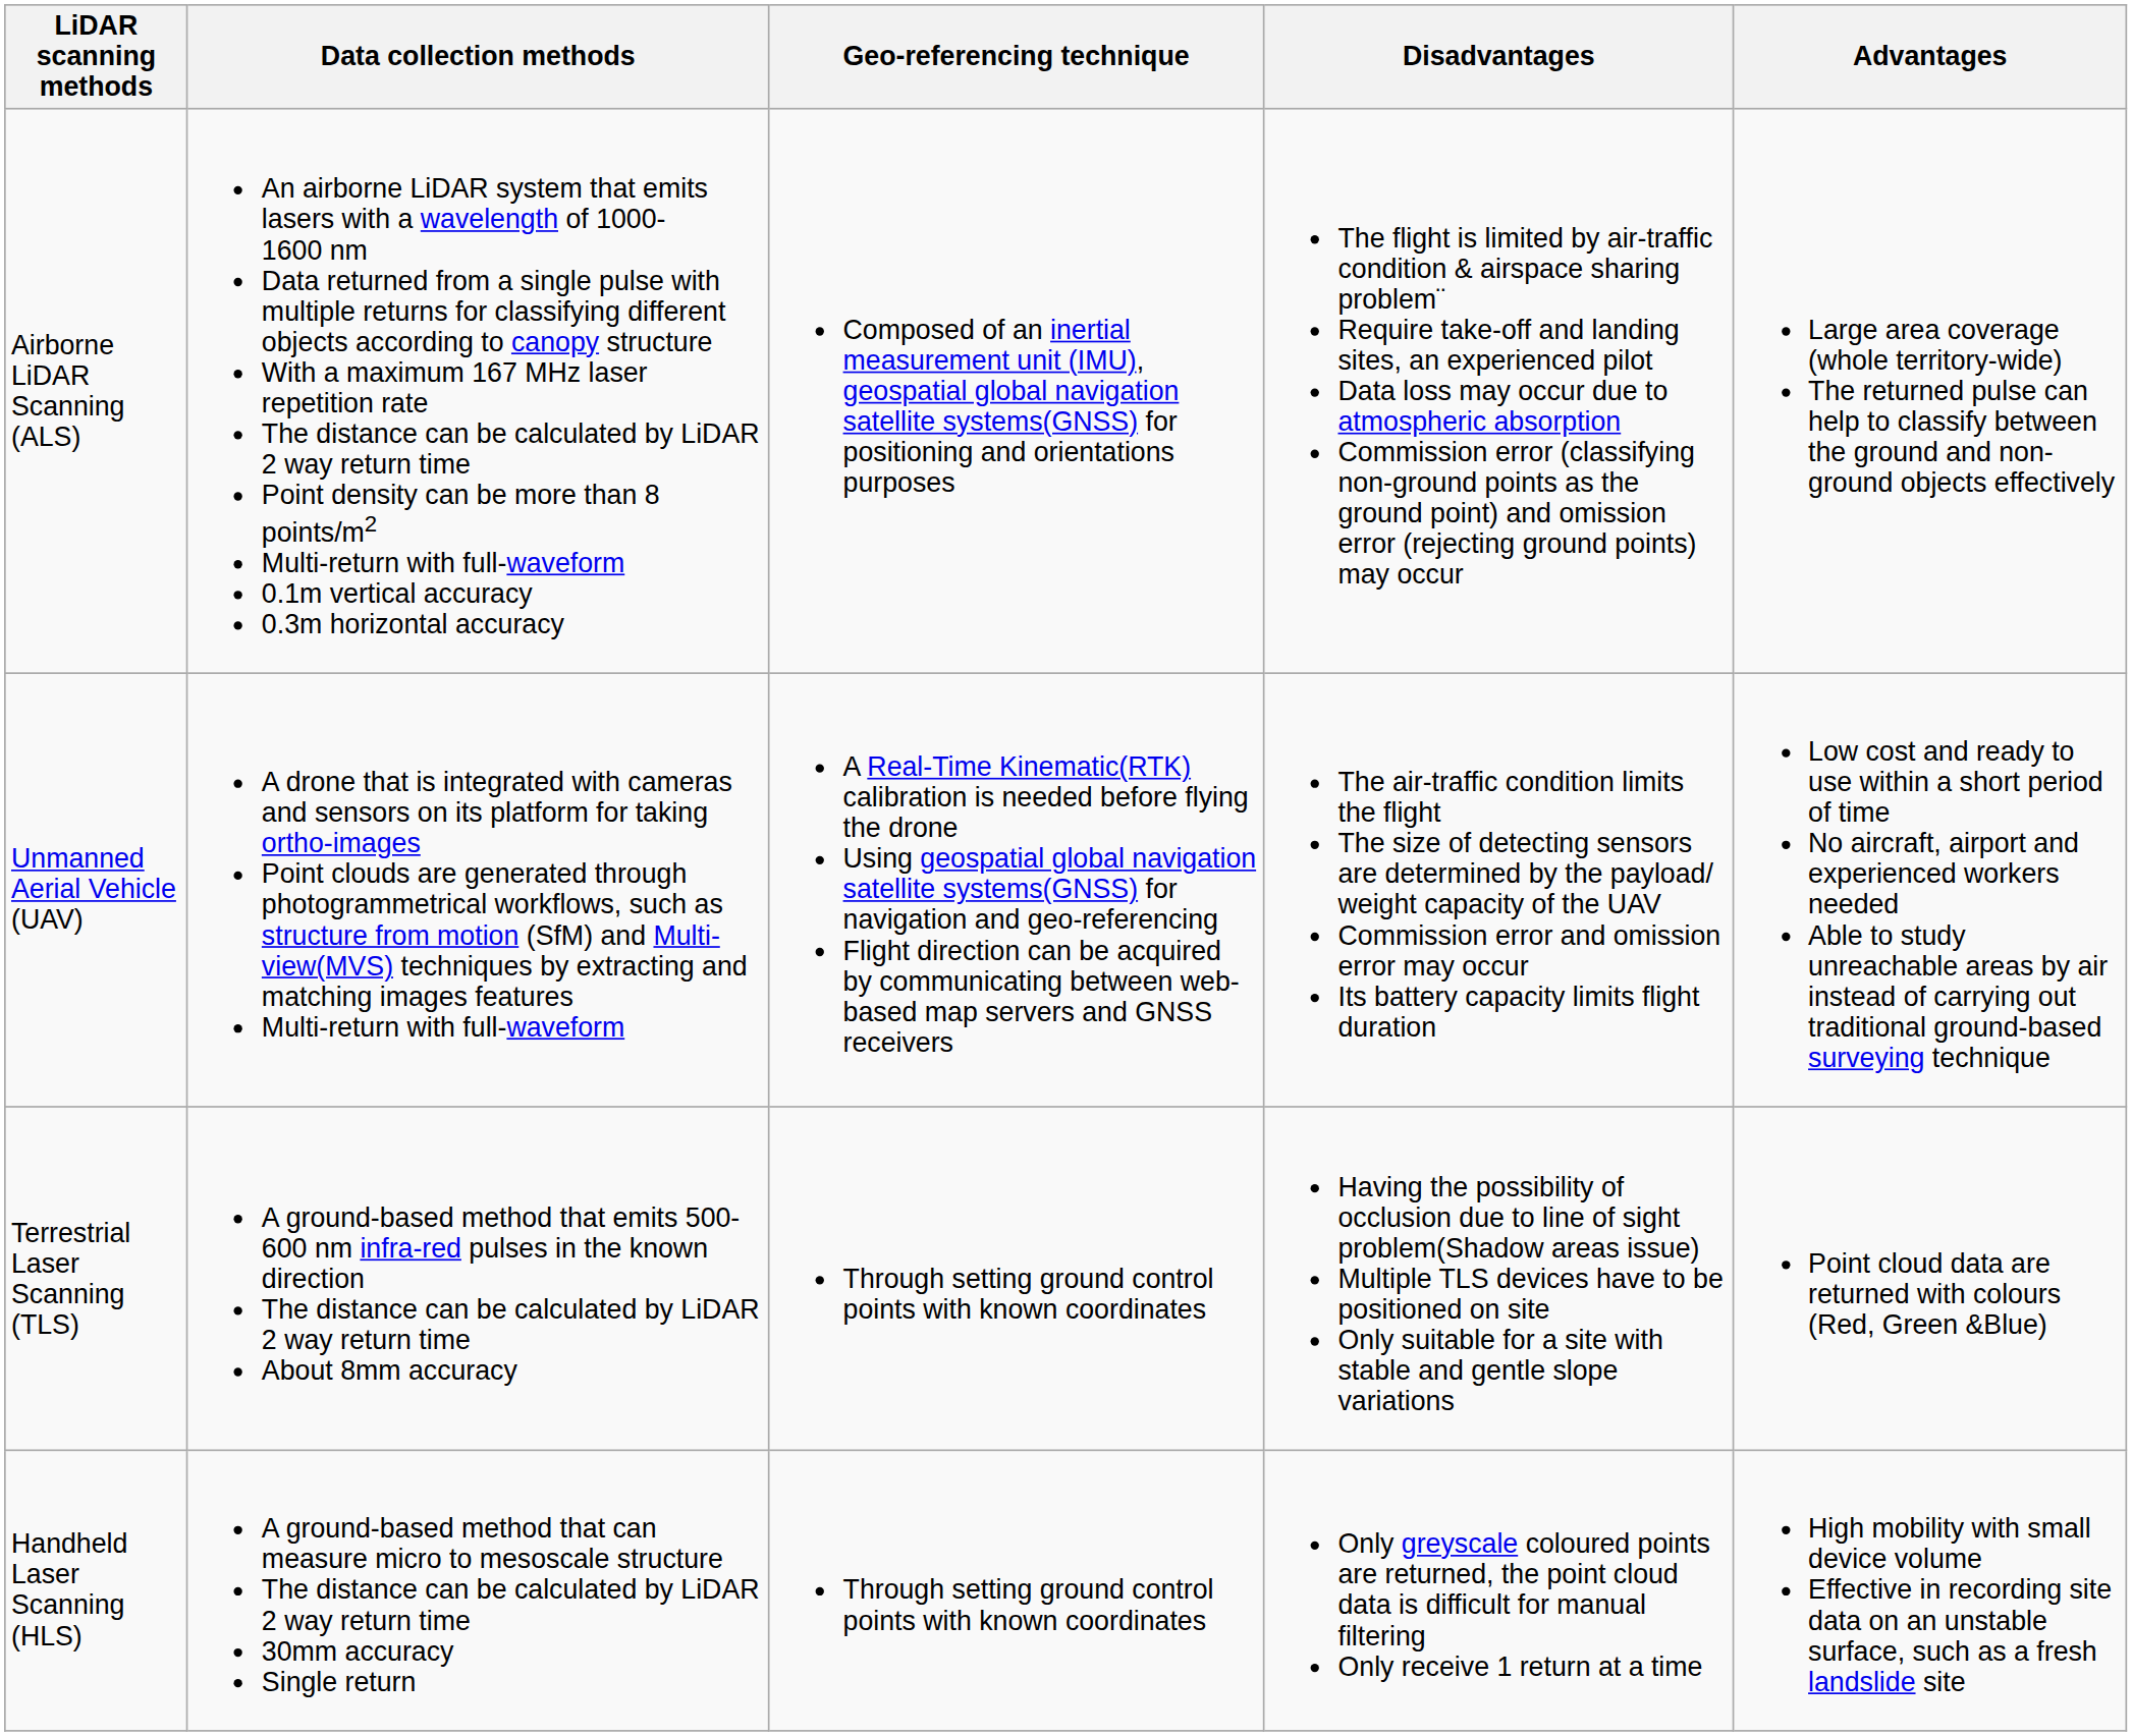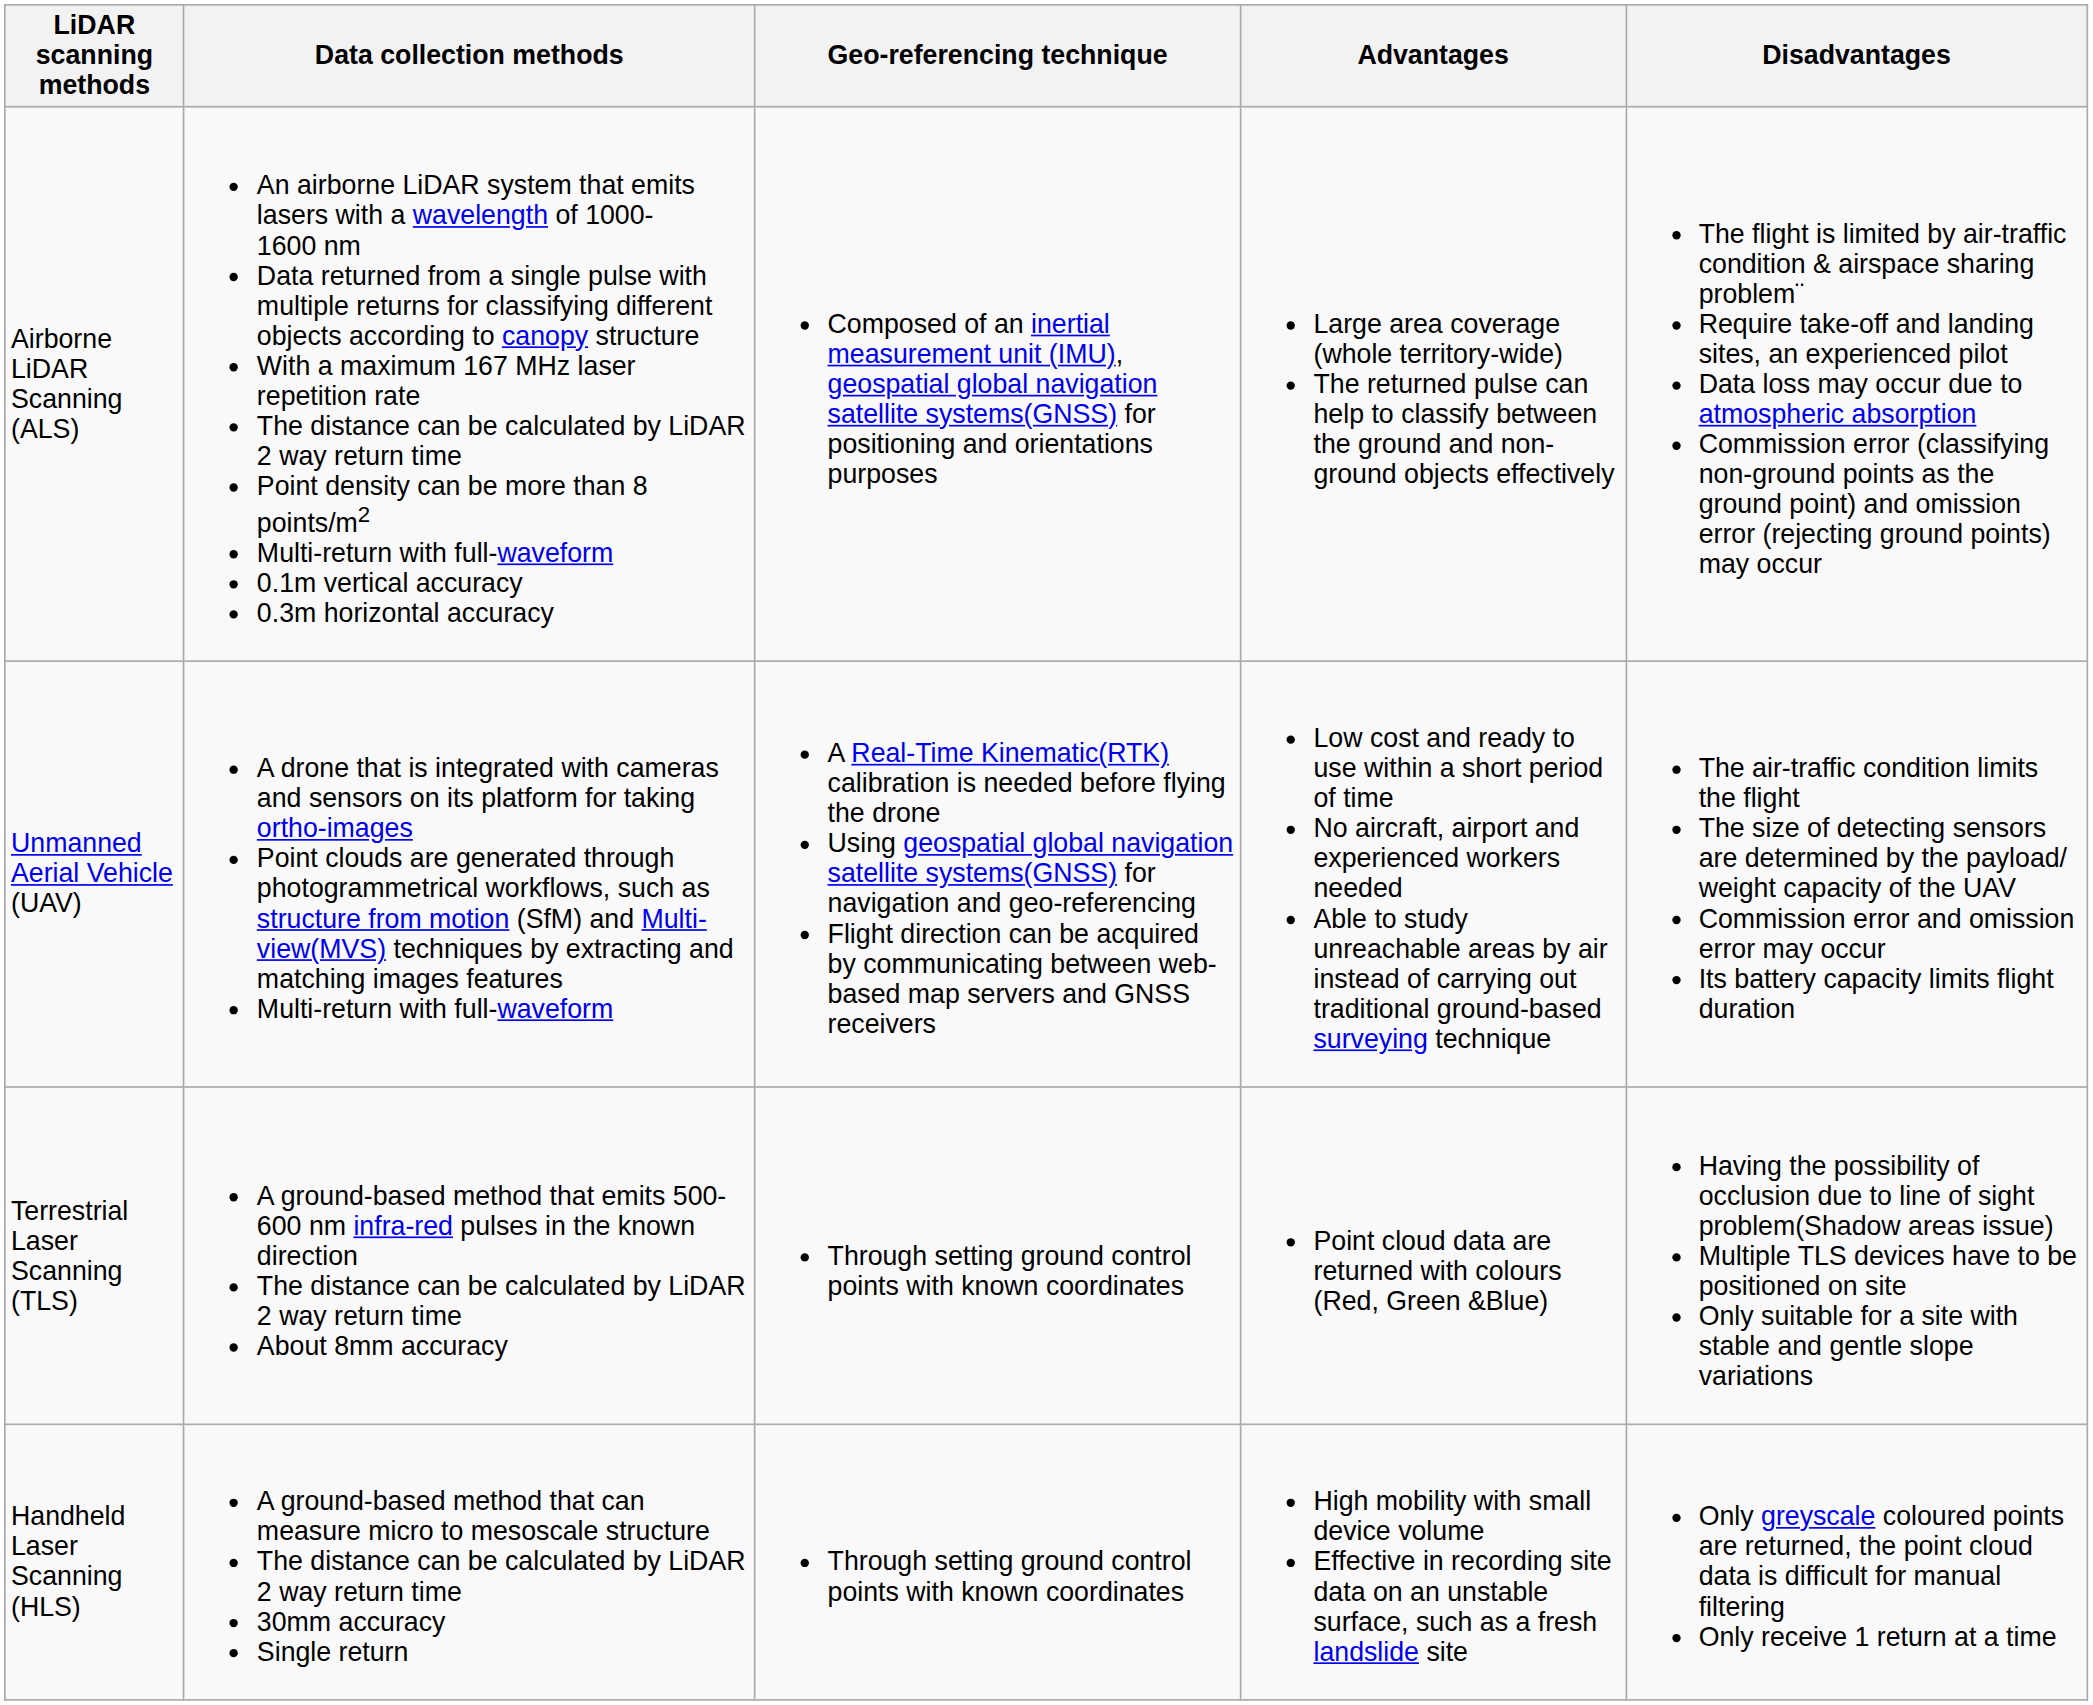columns swapped: Advantages <-> Disadvantages
